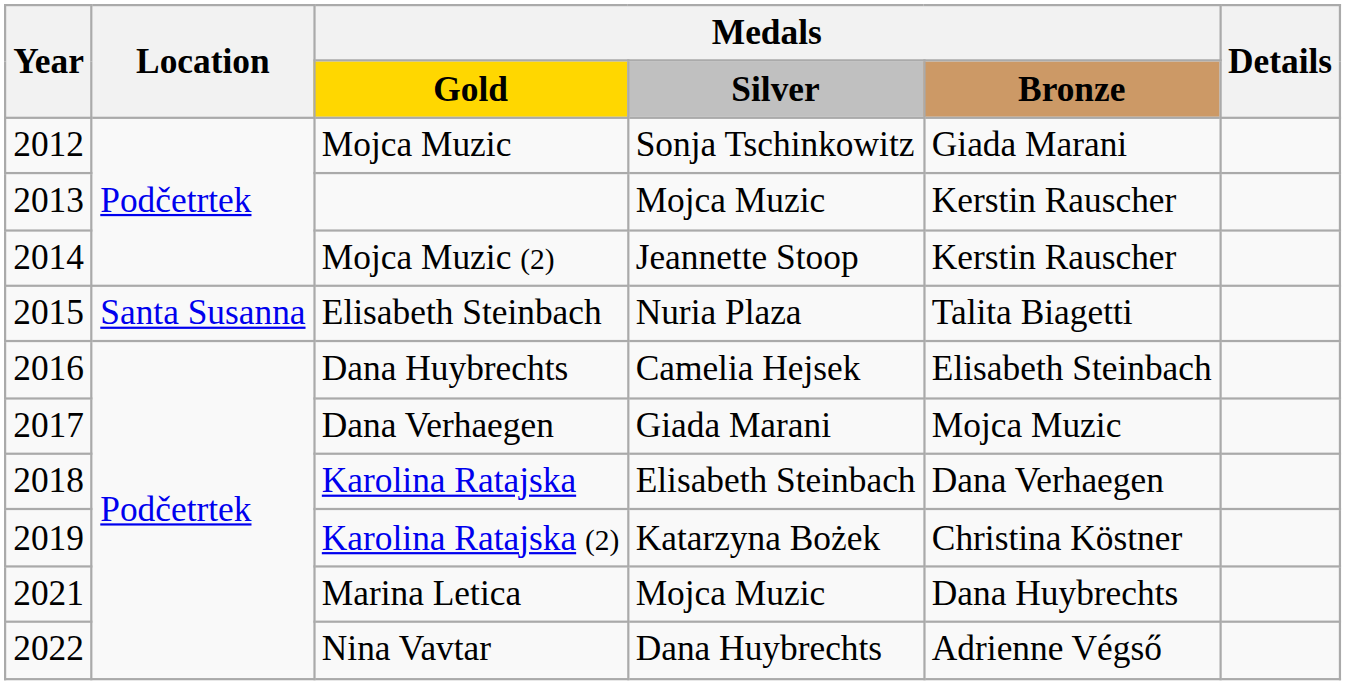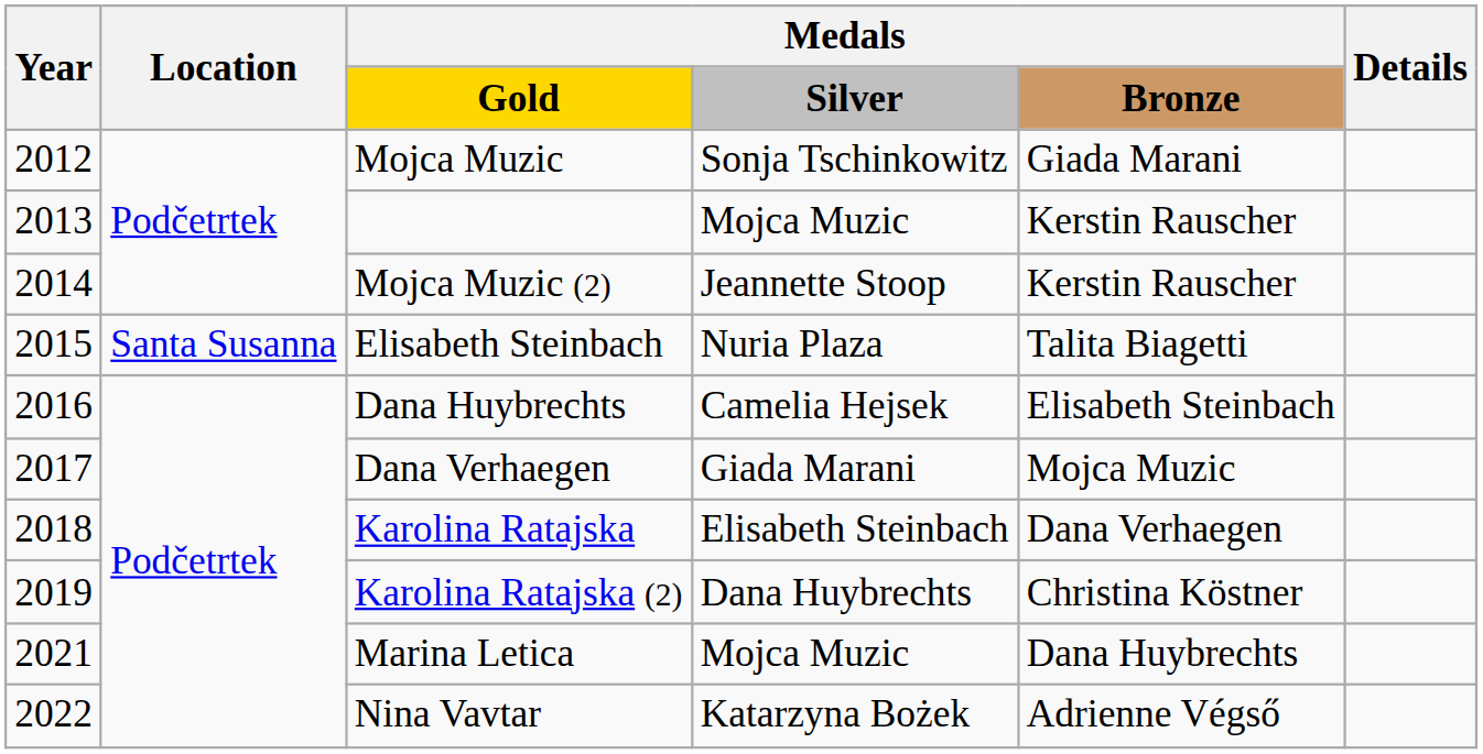Karolina Ratajska (2) | column 4: Katarzyna Bożek -> Dana Huybrechts
Nina Vavtar | column 4: Dana Huybrechts -> Katarzyna Bożek
